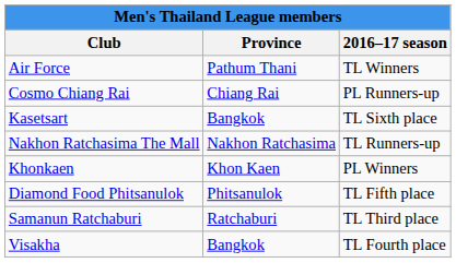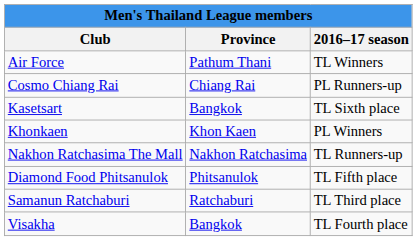rows swapped: Khonkaen <-> Nakhon Ratchasima The Mall
